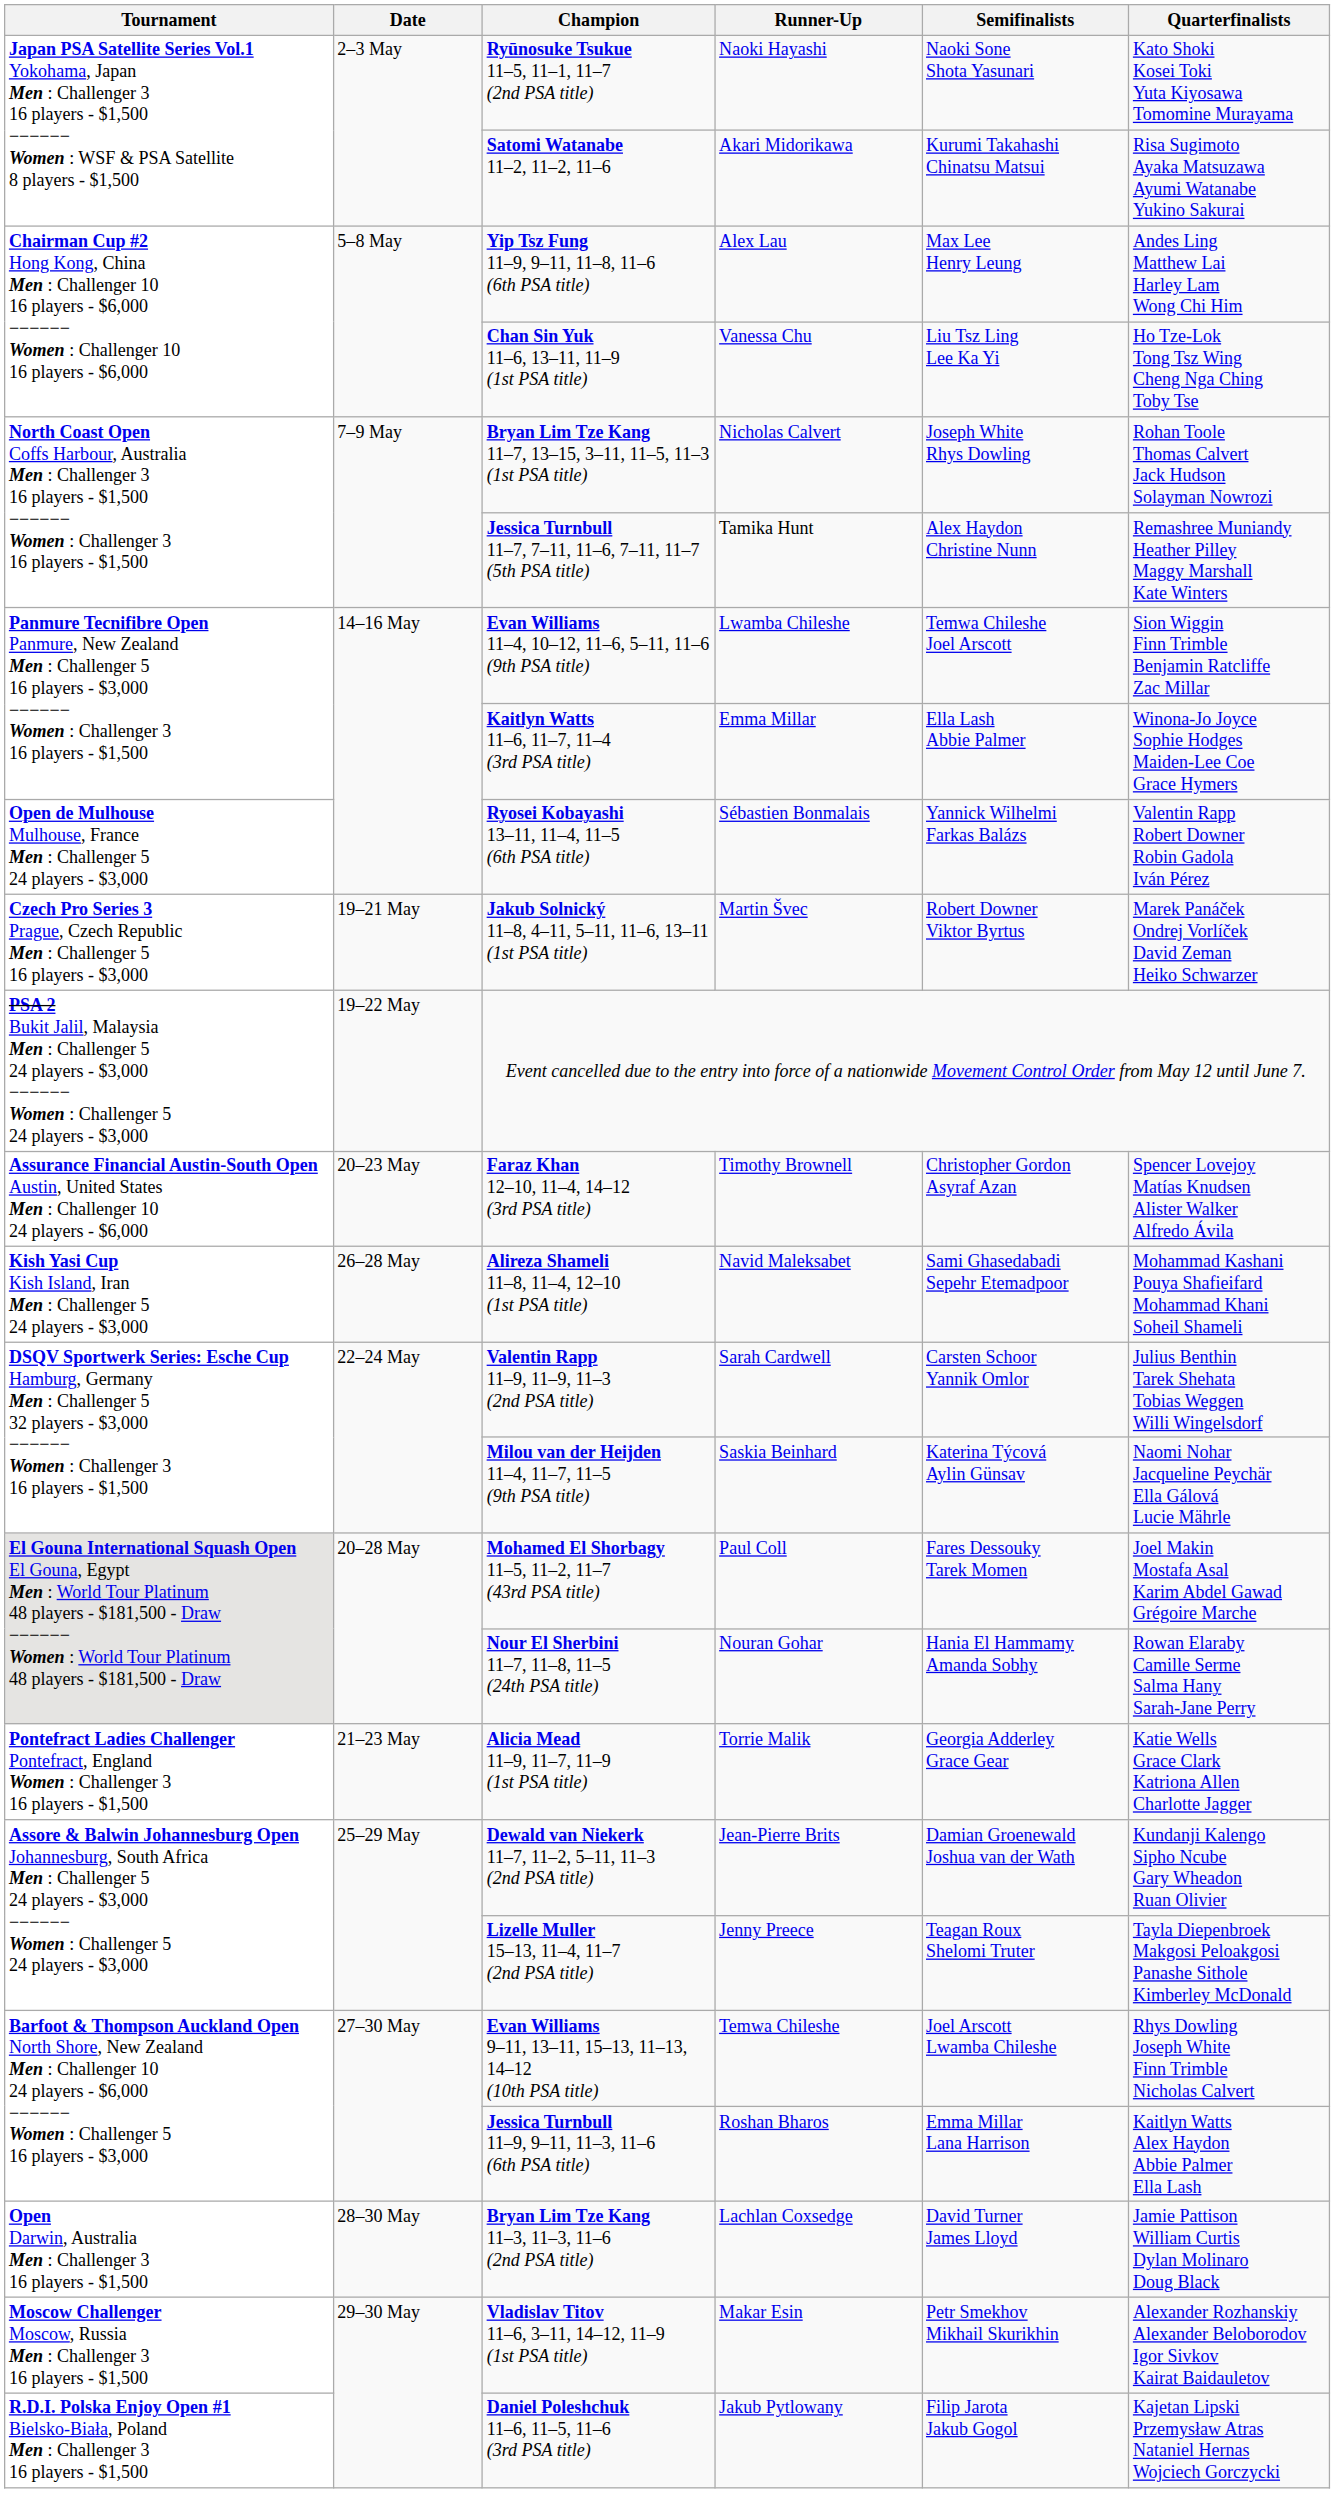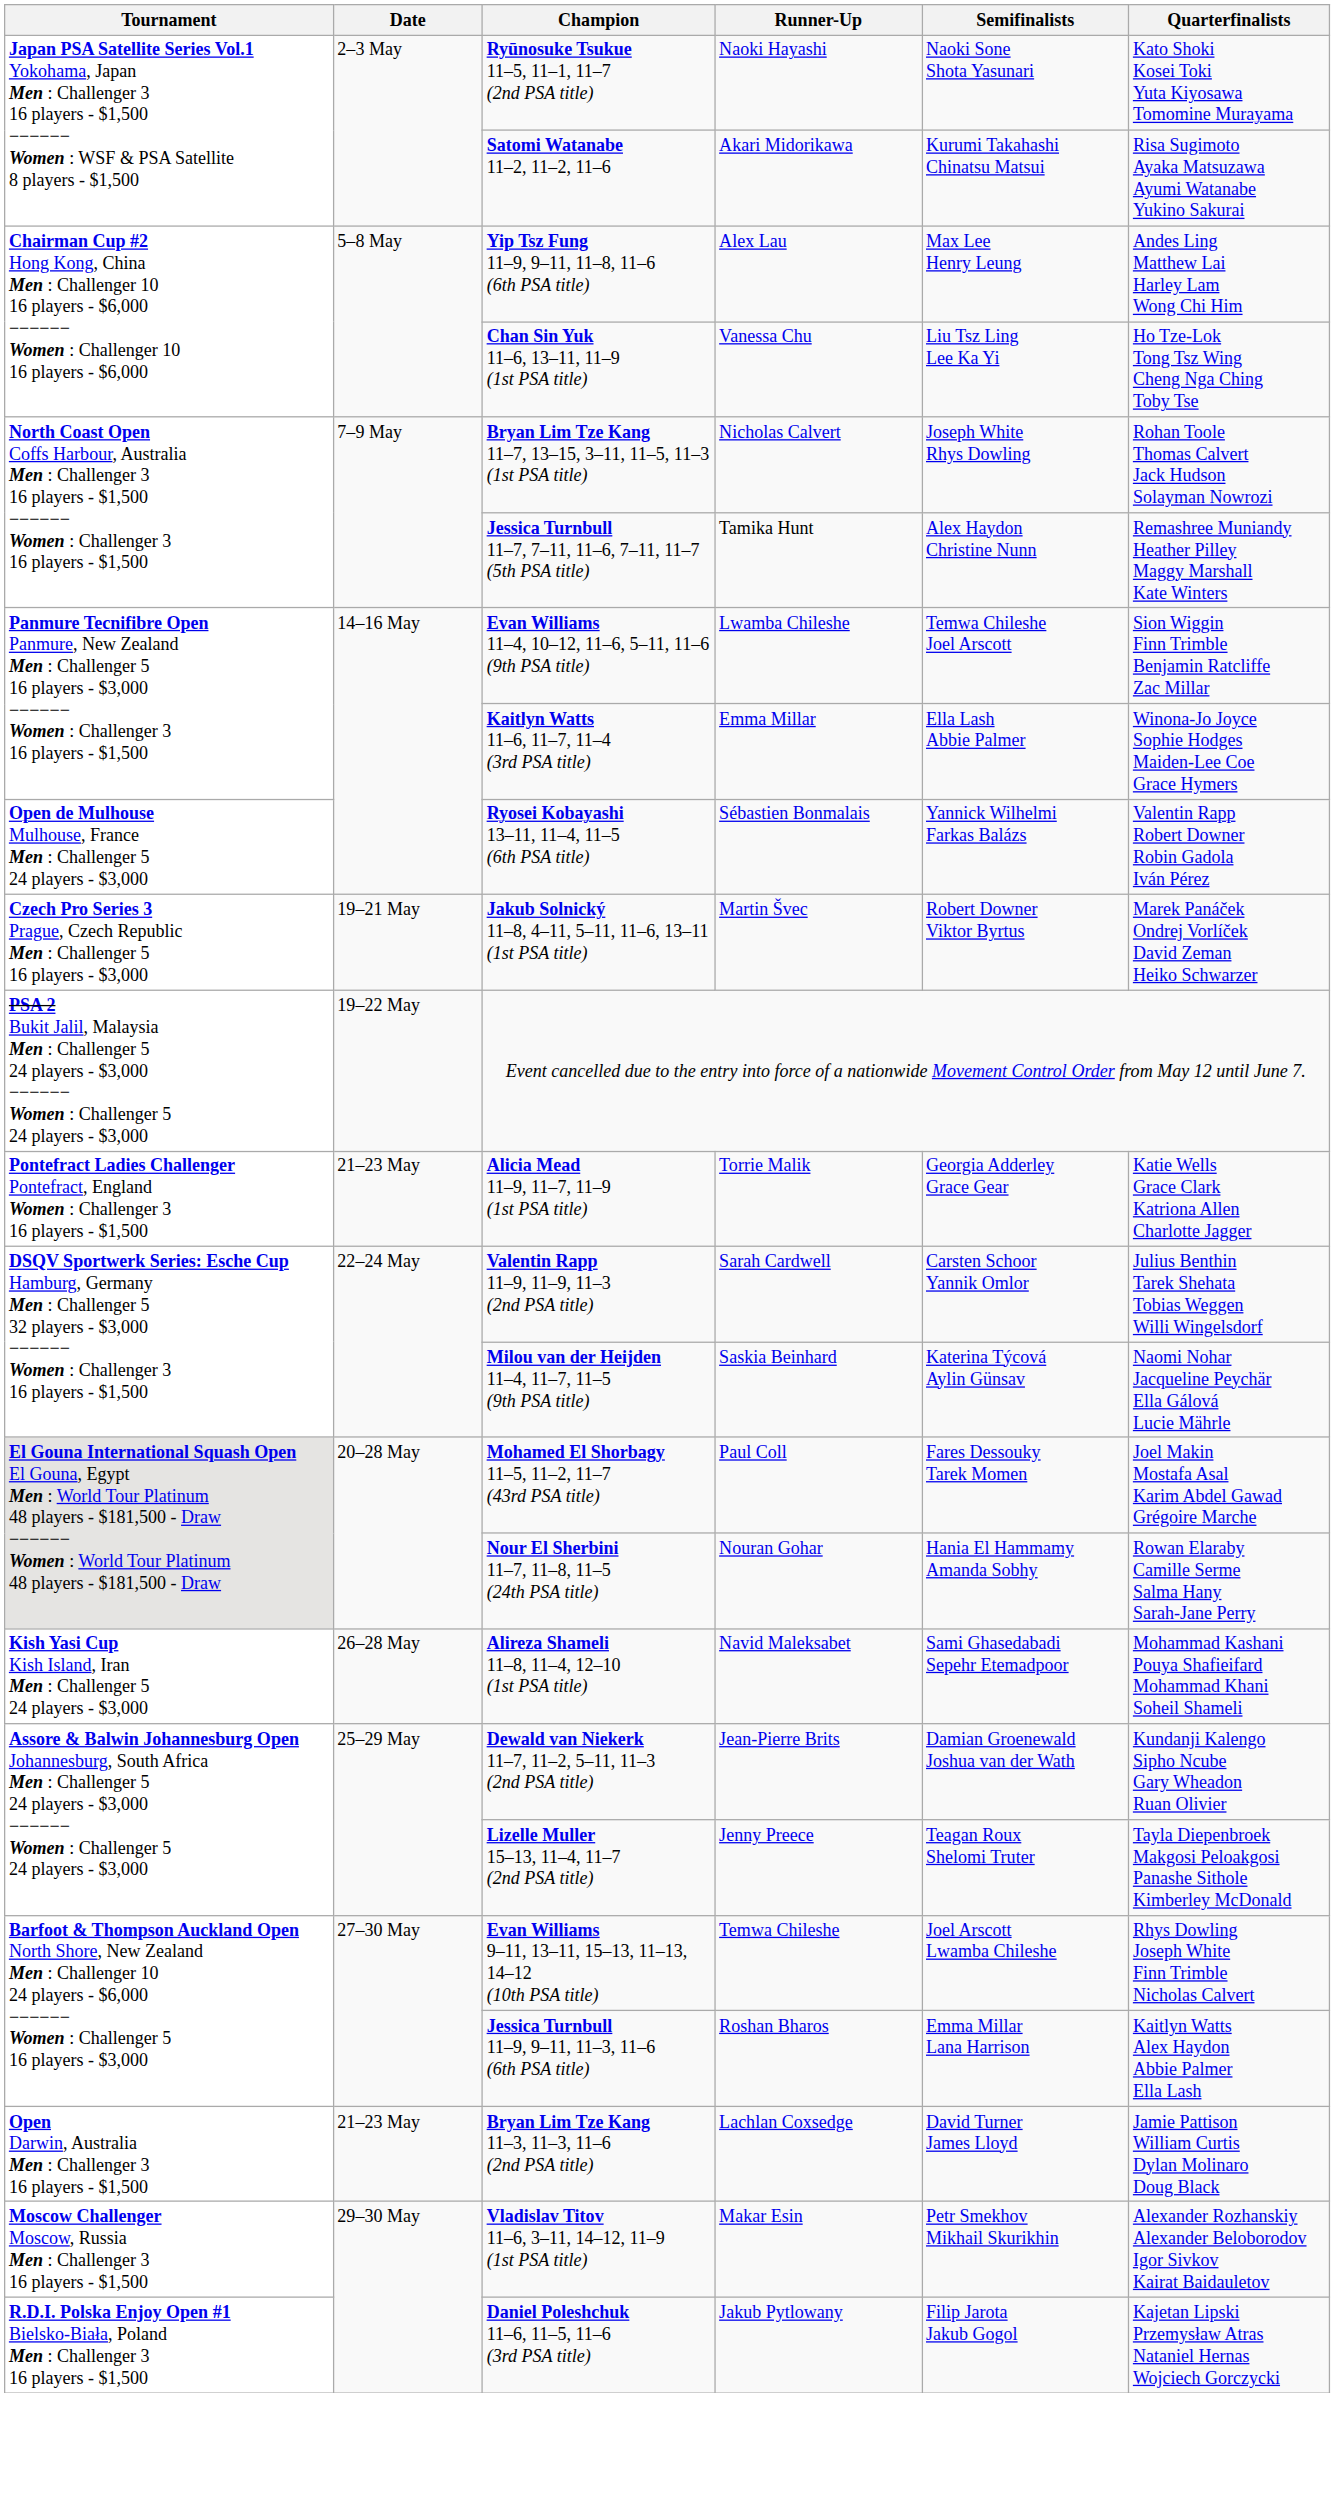- row: Assurance Financial Austin-South Open Austin, United States Men : Challenger 10 24 players - $6,000 | 20–23 May | Faraz Khan 12–10, 11–4, 14–12 (3rd PSA title) | Timothy Brownell | Christopher Gordon Asyraf Azan | Spencer Lovejoy Matías Knudsen Alister Walker Alfredo Ávila
rows swapped: Alicia Mead 11–9, 11–7, 11–9 (1st PSA title) <-> Alireza Shameli 11–8, 11–4, 12–10 (1st PSA title)
Bryan Lim Tze Kang 11–3, 11–3, 11–6 (2nd PSA title) | Date: 28–30 May -> 21–23 May
